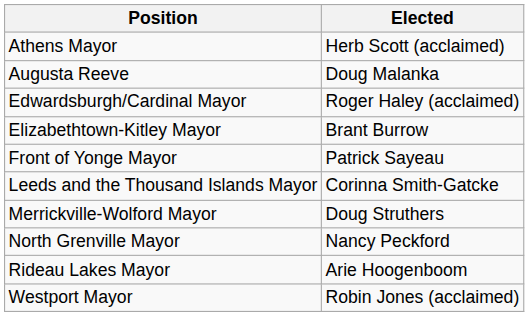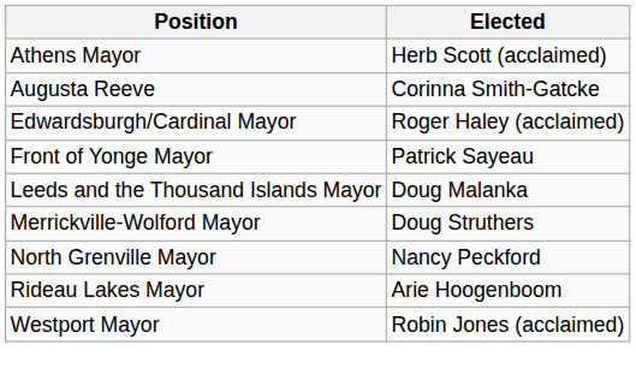Augusta Reeve | Elected: Doug Malanka -> Corinna Smith-Gatcke
- row: Elizabethtown-Kitley Mayor | Brant Burrow
Leeds and the Thousand Islands Mayor | Elected: Corinna Smith-Gatcke -> Doug Malanka
